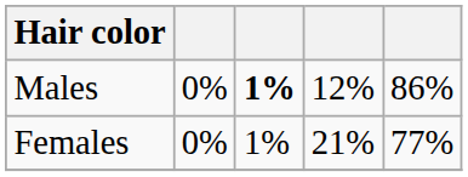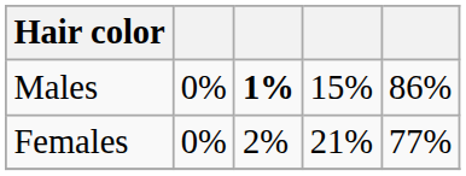Males | column 4: 12% -> 15%
Females | column 3: 1% -> 2%
